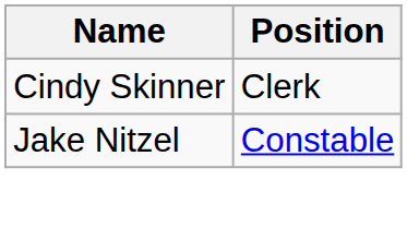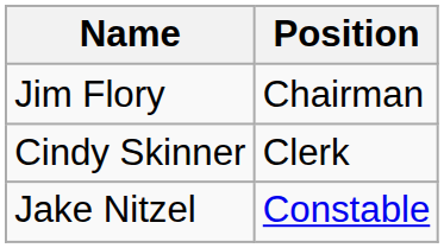+ row: Jim Flory | Chairman
